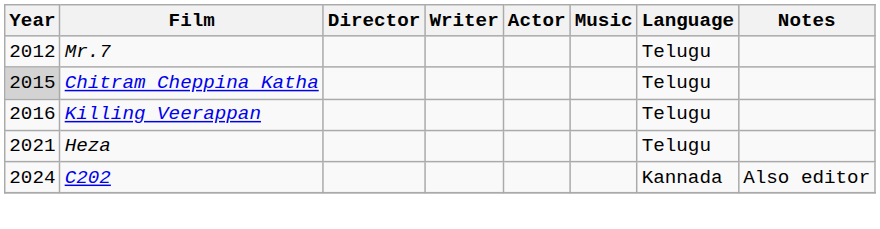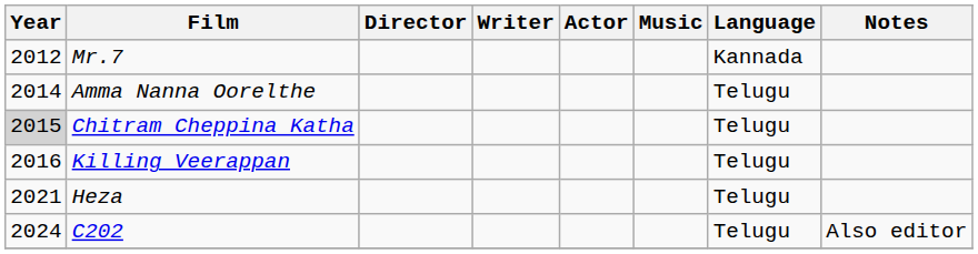Mr.7 | Language: Telugu -> Kannada
+ row: 2014 | Amma Nanna Oorelthe | Telugu
C202 | Language: Kannada -> Telugu
